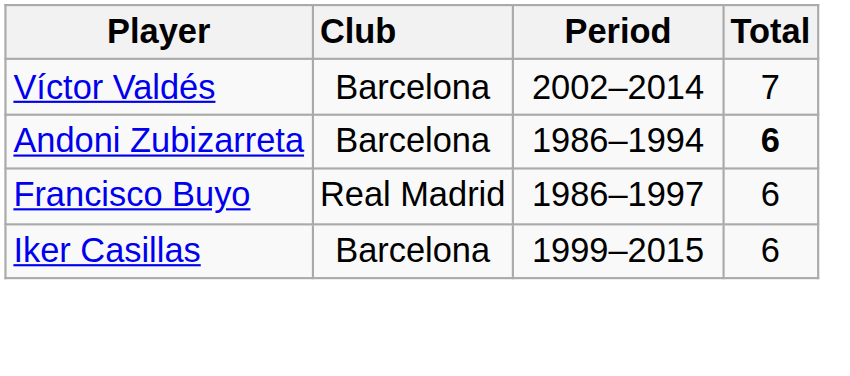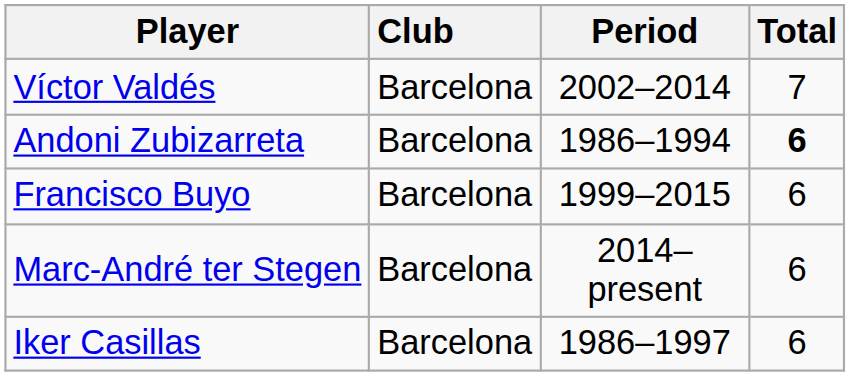Francisco Buyo | Club: Real Madrid -> Barcelona
Francisco Buyo | Period: 1986–1997 -> 1999–2015
+ row: Marc-André ter Stegen | Barcelona | 2014–present | 6
Iker Casillas | Period: 1999–2015 -> 1986–1997
